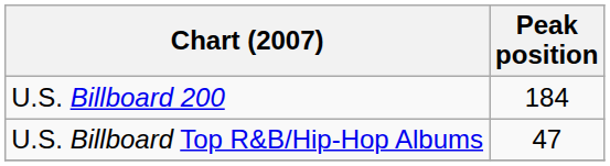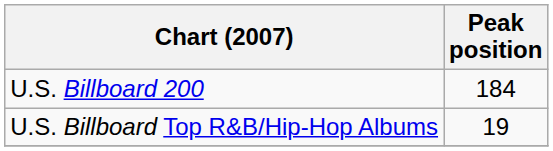U.S. Billboard Top R&B/Hip-Hop Albums | Peak position: 47 -> 19
